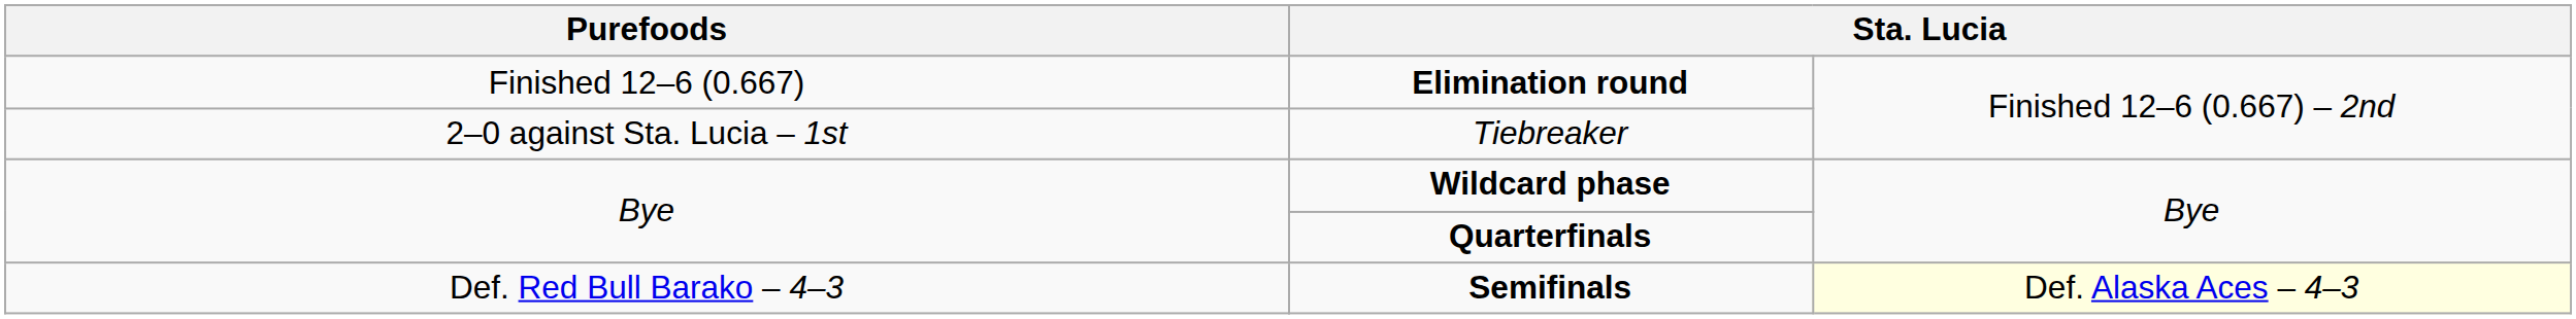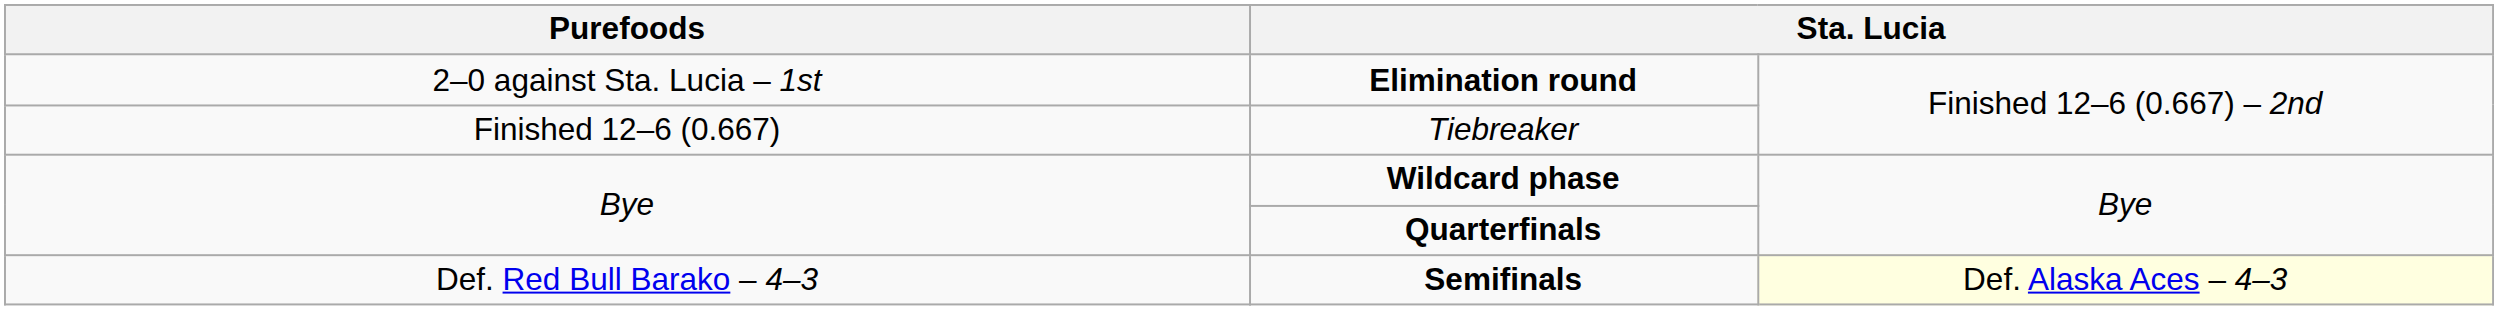Elimination round | column 1: Finished 12–6 (0.667) -> 2–0 against Sta. Lucia – 1st
Tiebreaker | column 1: 2–0 against Sta. Lucia – 1st -> Finished 12–6 (0.667)
